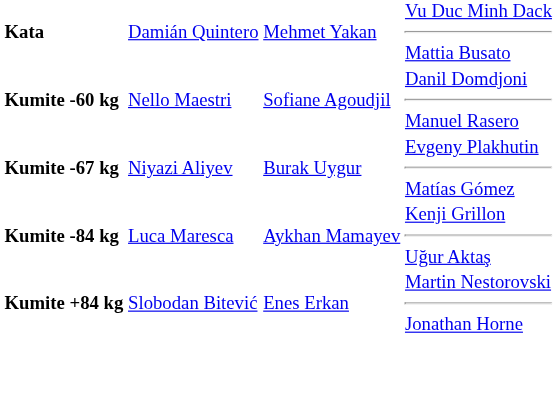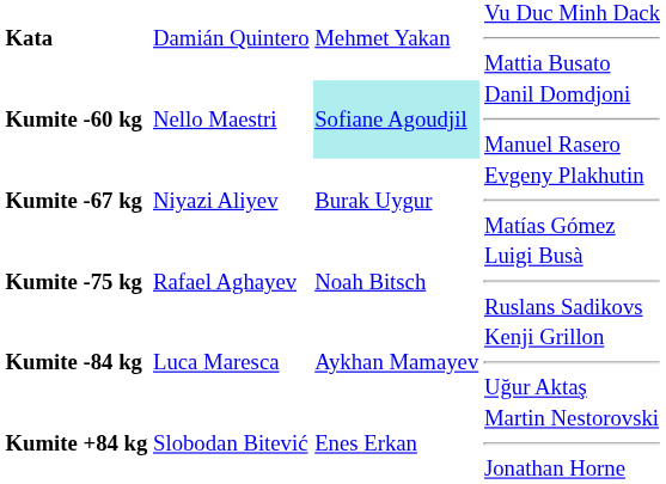Kumite -60 kg | column 3: no background -> paleturquoise background
+ row: Kumite -75 kg | Rafael Aghayev | Noah Bitsch | Luigi Busà Ruslans Sadikovs
